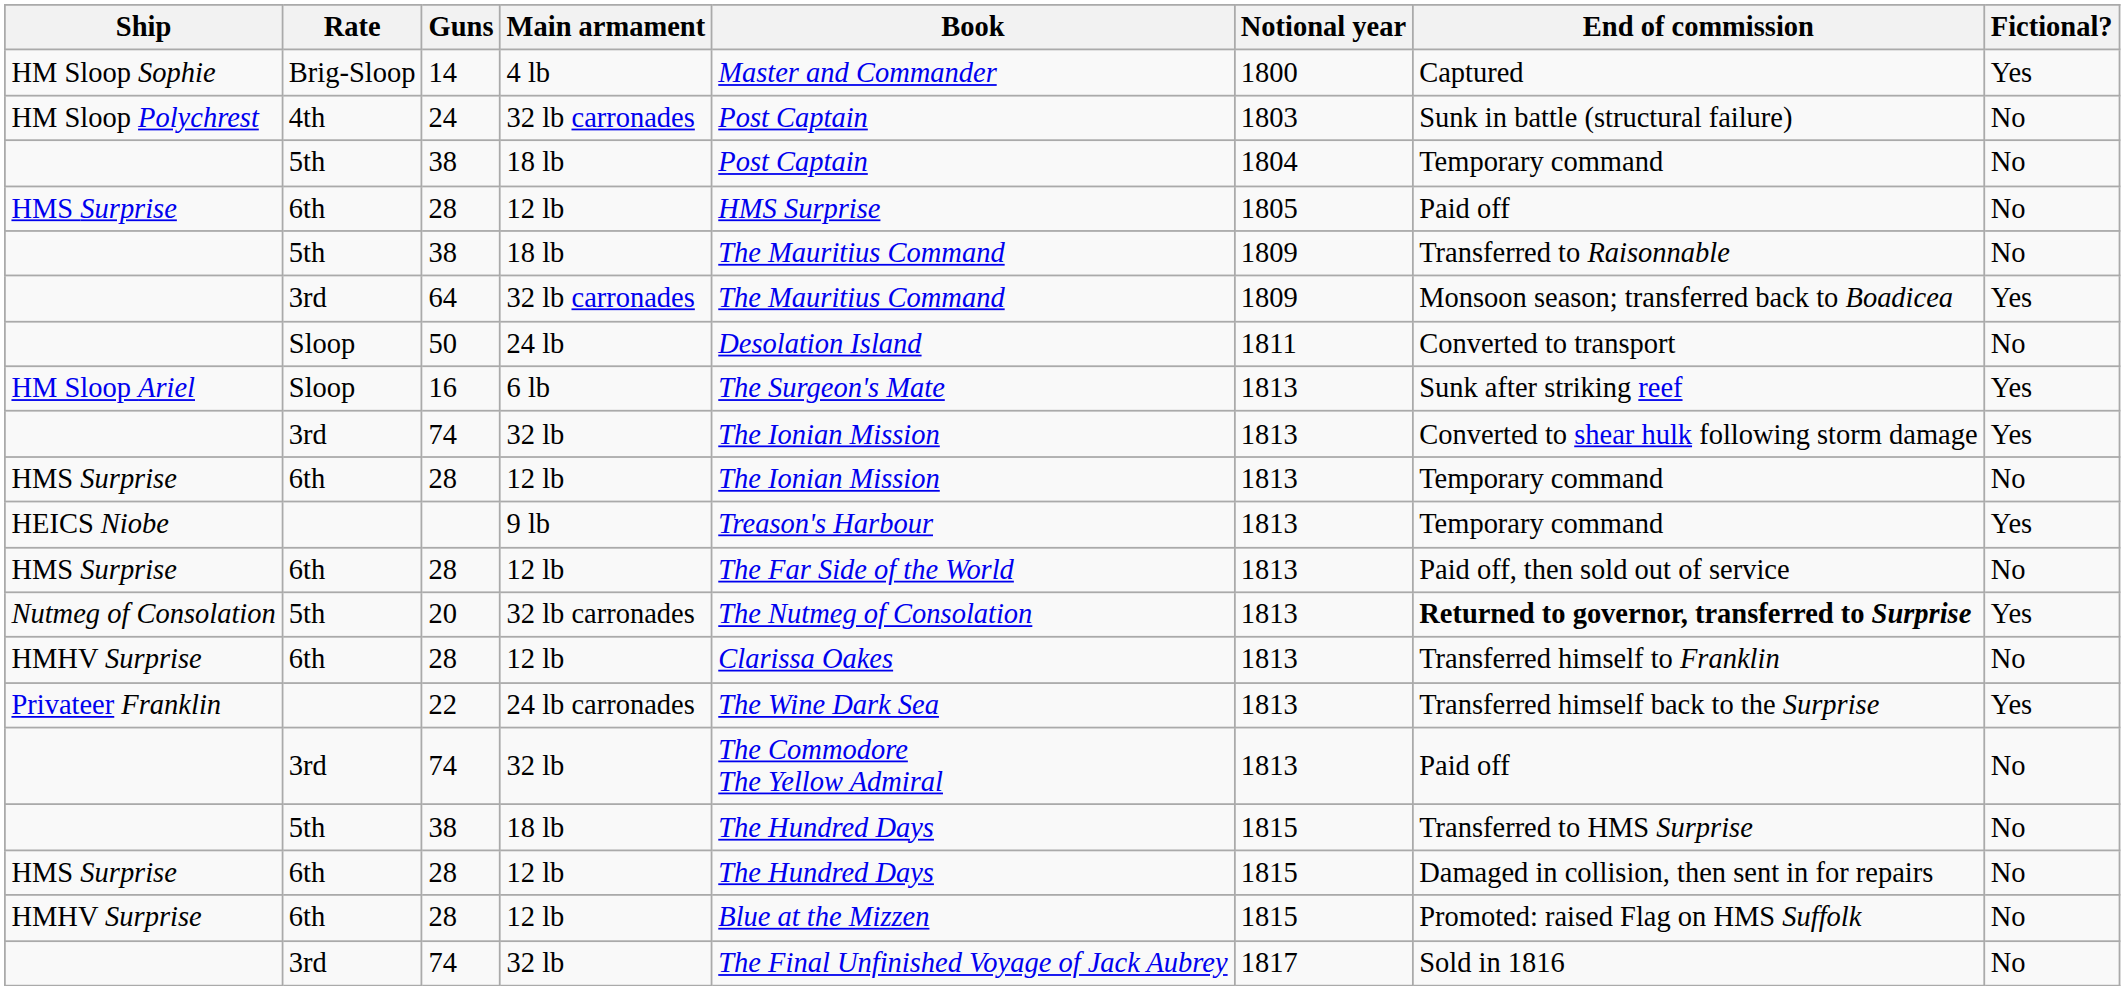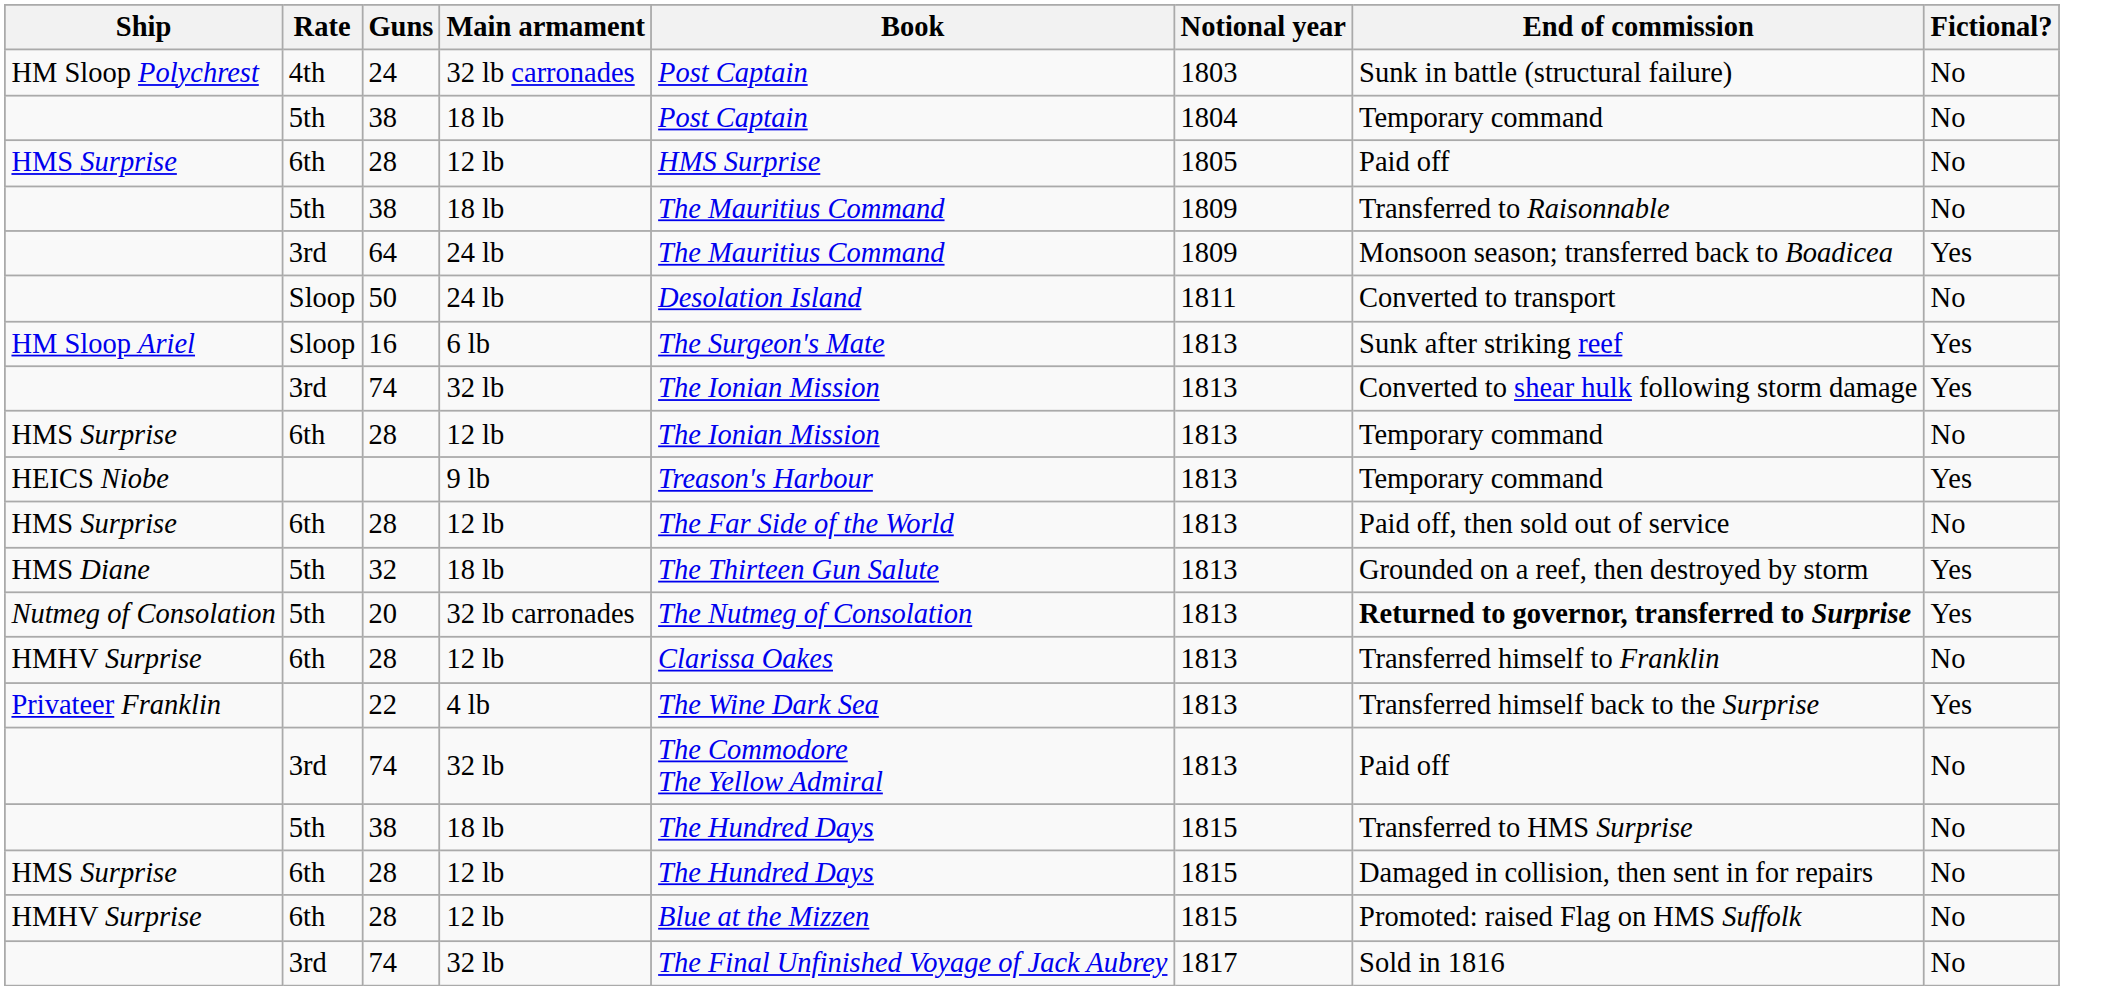- row: HM Sloop Sophie | Brig-Sloop | 14 | 4 lb | Master and Commander | 1800 | Captured | Yes
64 | Main armament: 32 lb carronades -> 24 lb
+ row: HMS Diane | 5th | 32 | 18 lb | The Thirteen Gun Salute | 1813 | Grounded on a reef, then destroyed by storm | Yes
22 | Main armament: 24 lb carronades -> 4 lb
